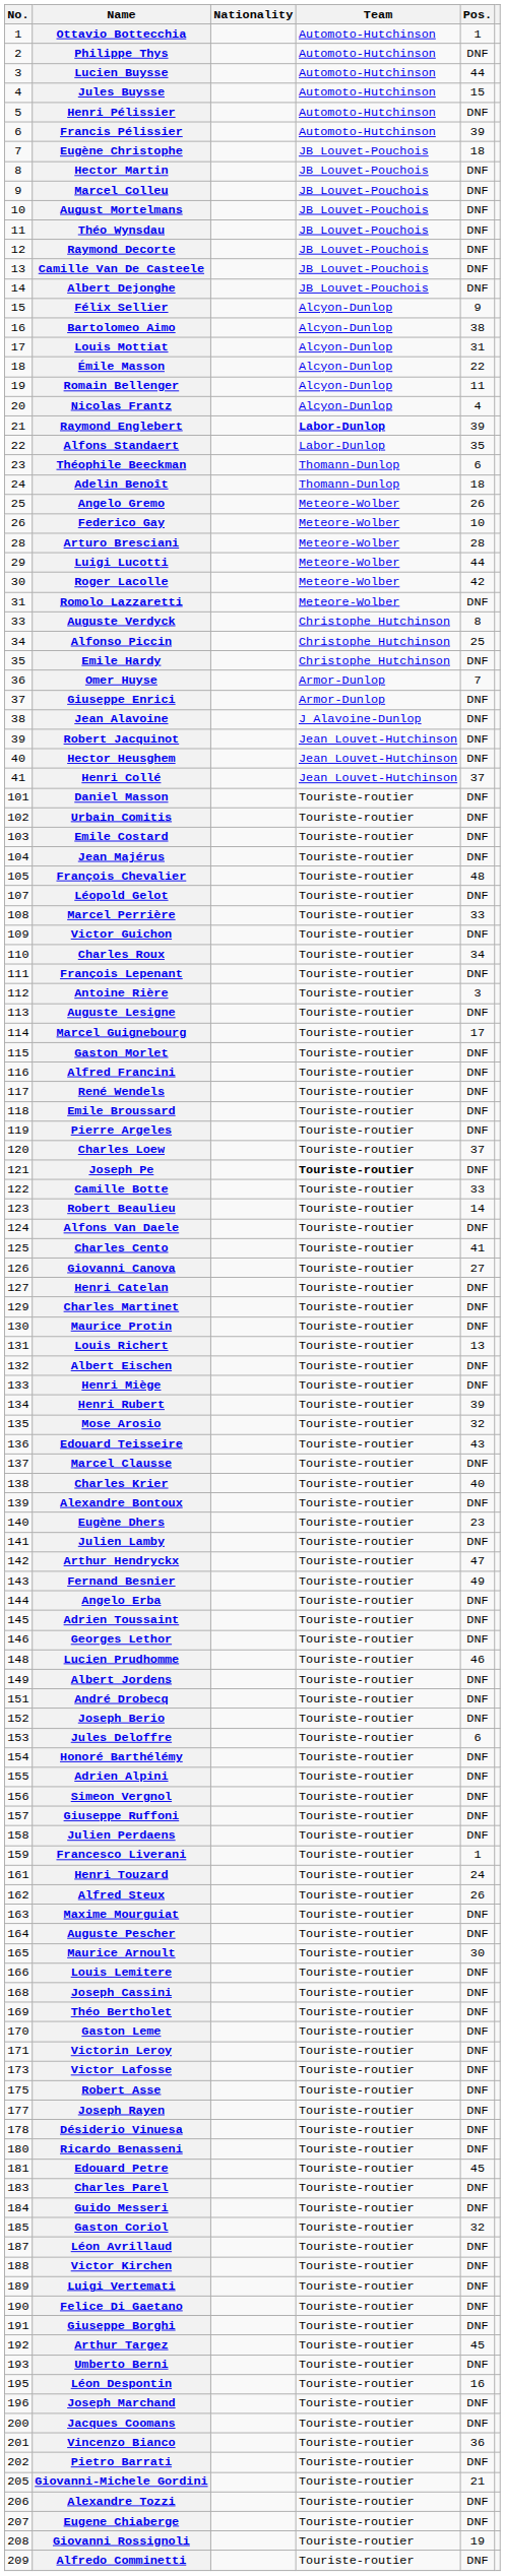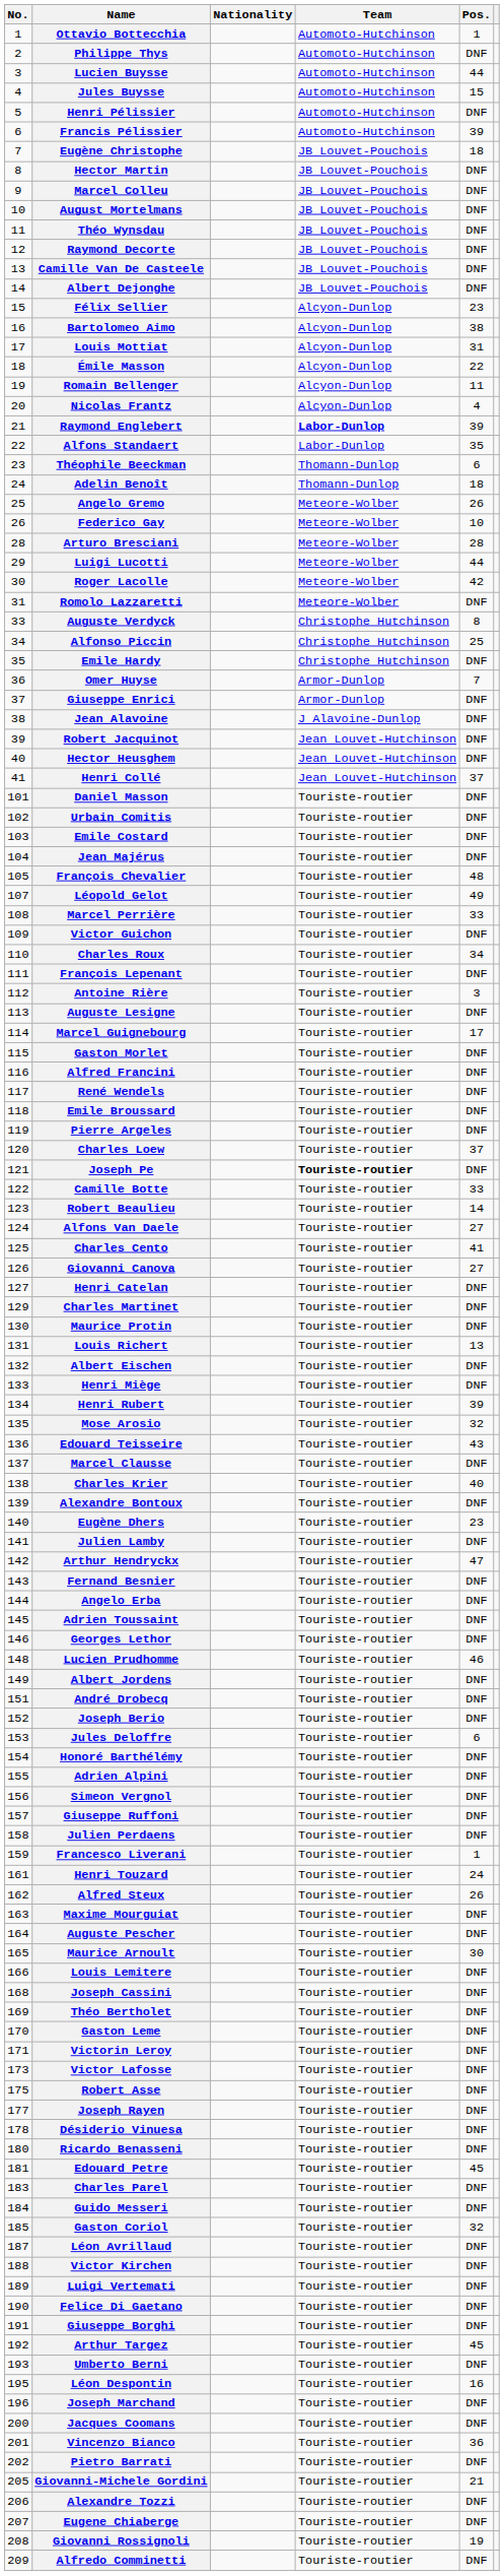Félix Sellier | Pos.: 9 -> 23
Léopold Gelot | Pos.: DNF -> 49
Alfons Van Daele | Pos.: DNF -> 27
Fernand Besnier | Pos.: 49 -> DNF
